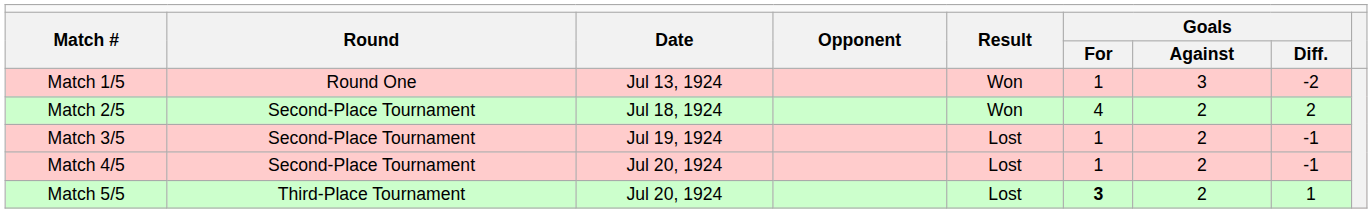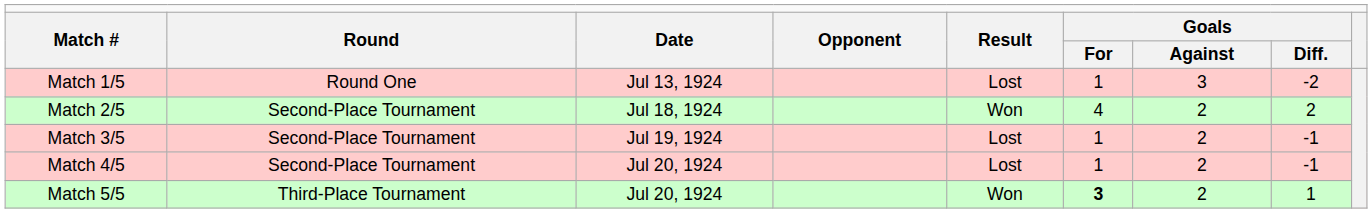Match 1/5 | column 5: Won -> Lost
Match 5/5 | column 5: Lost -> Won
